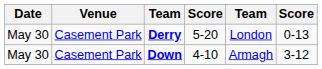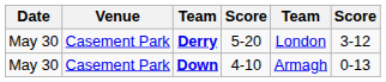Derry | column 6: 0-13 -> 3-12
Down | column 6: 3-12 -> 0-13
